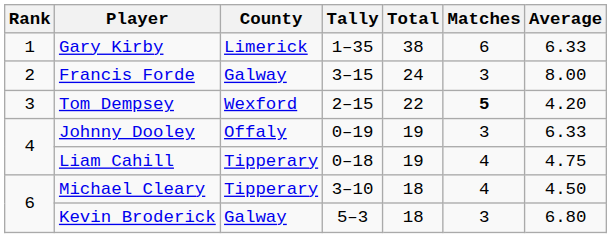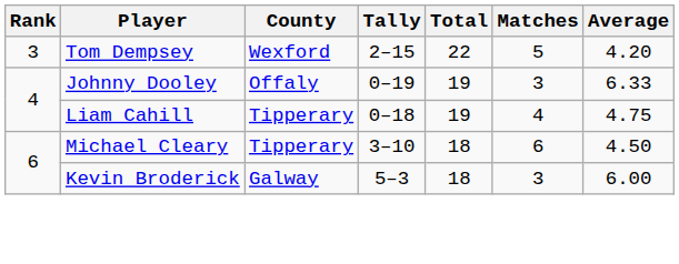- row: 1 | Gary Kirby | Limerick | 1–35 | 38 | 6 | 6.33
- row: 2 | Francis Forde | Galway | 3–15 | 24 | 3 | 8.00
Tom Dempsey | Matches: bold -> normal
Michael Cleary | Matches: 4 -> 6
Kevin Broderick | Average: 6.80 -> 6.00
